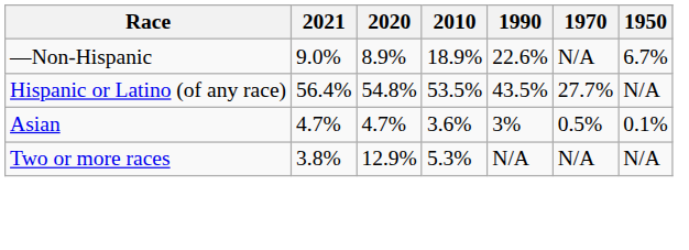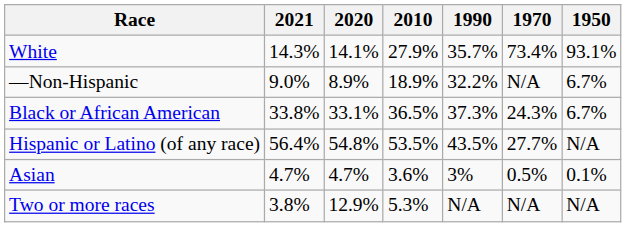+ row: White | 14.3% | 14.1% | 27.9% | 35.7% | 73.4% | 93.1%
—Non-Hispanic | 1990: 22.6% -> 32.2%
+ row: Black or African American | 33.8% | 33.1% | 36.5% | 37.3% | 24.3% | 6.7%
